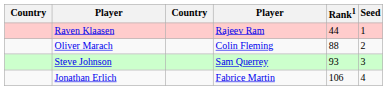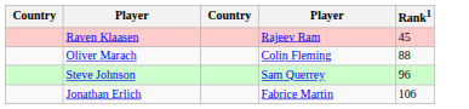- column: Seed | 1 | 2 | 3 | 4
Raven Klaasen | Rank1: 44 -> 45
Steve Johnson | Rank1: 93 -> 96
